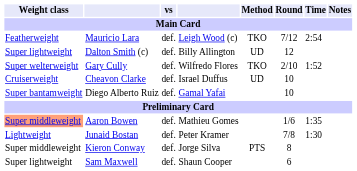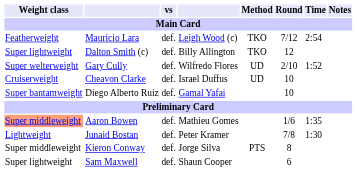Dalton Smith (c) | Method: UD -> TKO
Gary Cully | Method: TKO -> UD
